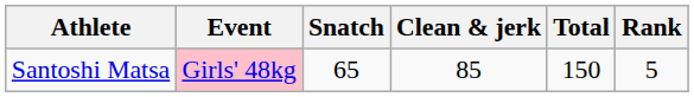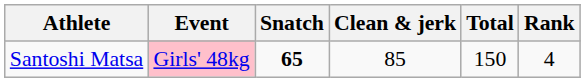Santoshi Matsa | Snatch: normal -> bold
Santoshi Matsa | Rank: 5 -> 4
